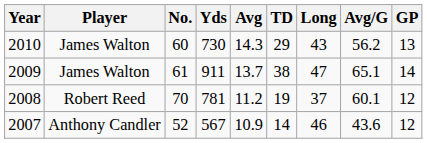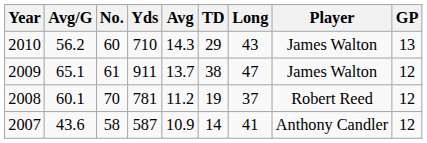columns swapped: Player <-> Avg/G
2010 | Yds: 730 -> 710
2009 | GP: 14 -> 12
2007 | No.: 52 -> 58
2007 | Yds: 567 -> 587
2007 | Long: 46 -> 41
